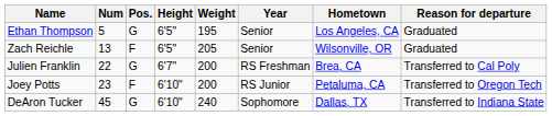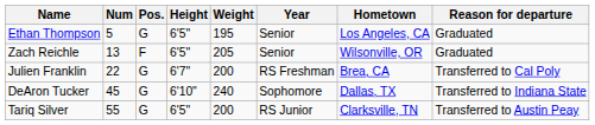- row: Joey Potts | 23 | F | 6'10" | 200 | RS Junior | Petaluma, CA | Transferred to Oregon Tech
+ row: Tariq Silver | 55 | G | 6'5" | 200 | RS Junior | Clarksville, TN | Transferred to Austin Peay
